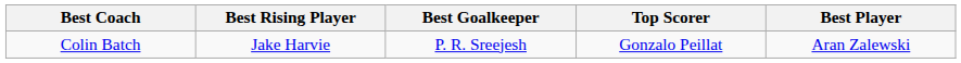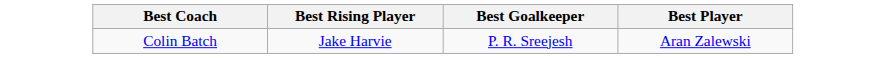- column: Top Scorer | Gonzalo Peillat
